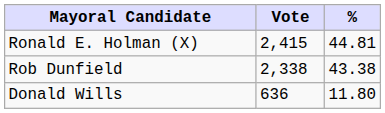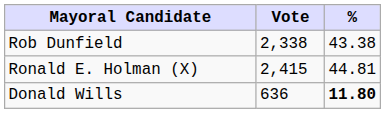rows swapped: Ronald E. Holman (X) <-> Rob Dunfield
Donald Wills | %: normal -> bold
